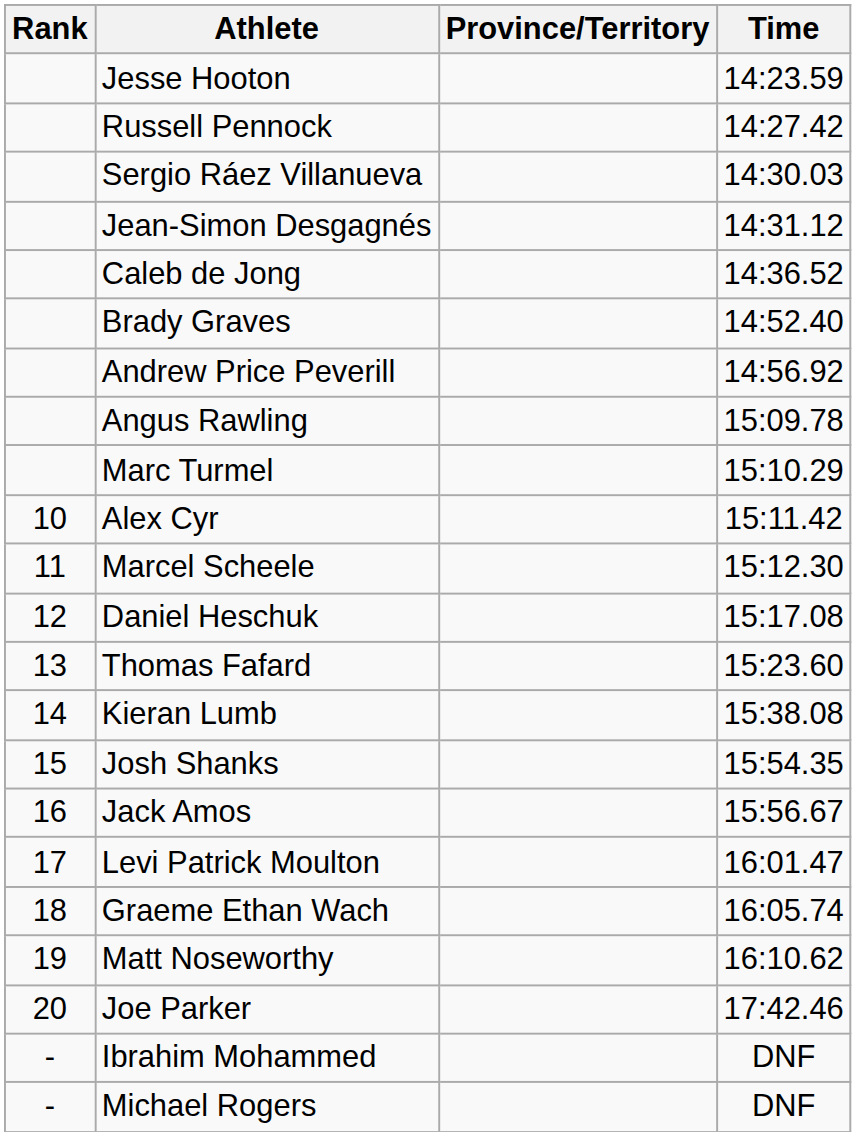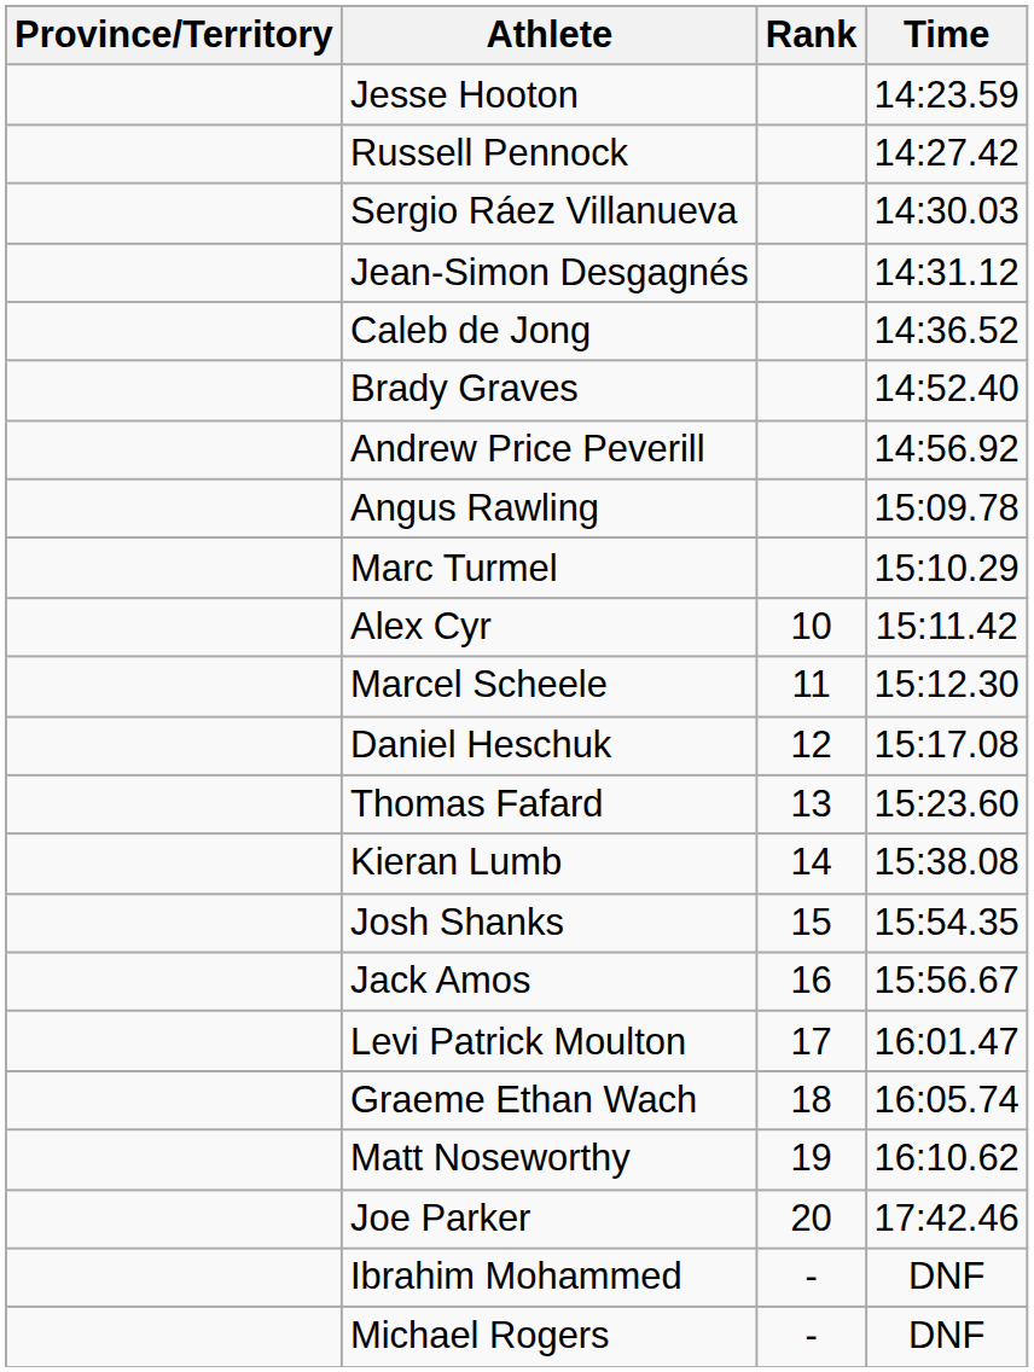columns swapped: Rank <-> Province/Territory
